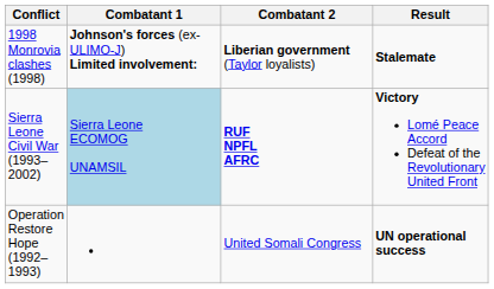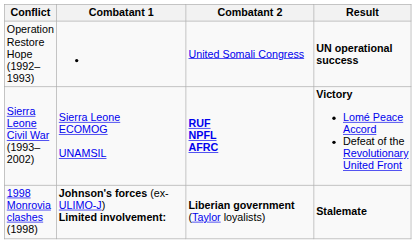rows swapped: Operation Restore Hope (1992–1993) <-> 1998 Monrovia clashes (1998)
Sierra Leone Civil War (1993–2002) | Combatant 1: lightblue background -> no background
